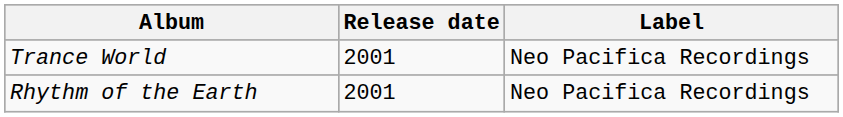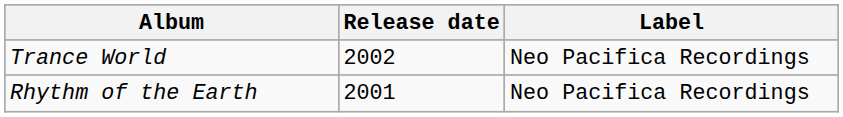Trance World | Release date: 2001 -> 2002
